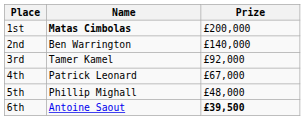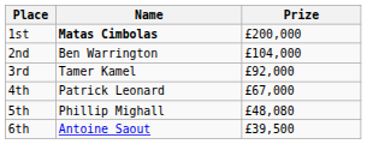2nd | Prize: £140,000 -> £104,000
5th | Prize: £48,000 -> £48,080
6th | Prize: bold -> normal
